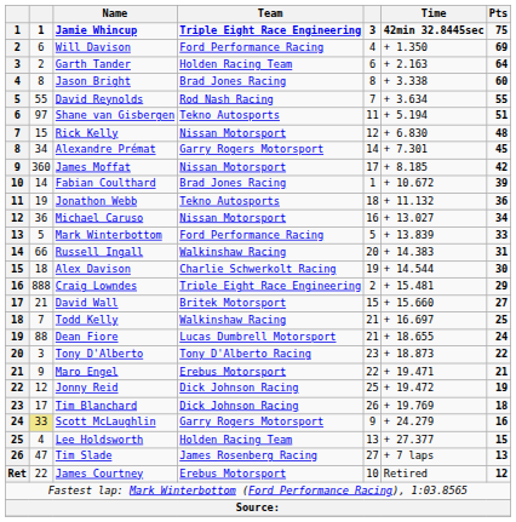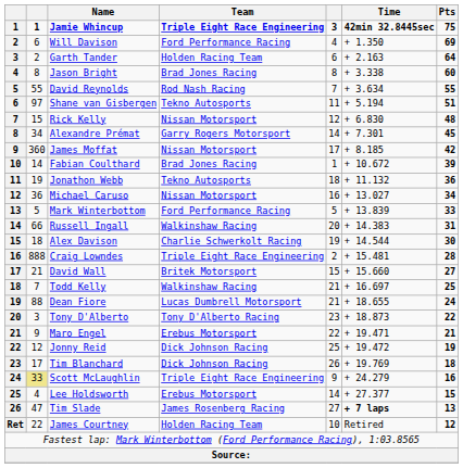Craig Lowndes | Pts: 29 -> 28
Scott McLaughlin | Team: Garry Rogers Motorsport -> Triple Eight Race Engineering
Lee Holdsworth | Team: Holden Racing Team -> Erebus Motorsport
Lee Holdsworth | column 5: 13 -> 14
Tim Slade | Time: normal -> bold
James Courtney | Team: Erebus Motorsport -> Holden Racing Team
